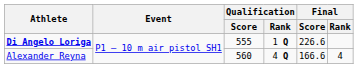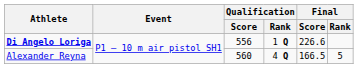Di Angelo Loriga | Qualification / Score: 555 -> 556
Alexander Reyna | Final / Score: 166.6 -> 166.5
Alexander Reyna | Final / Rank: 4 -> 5
